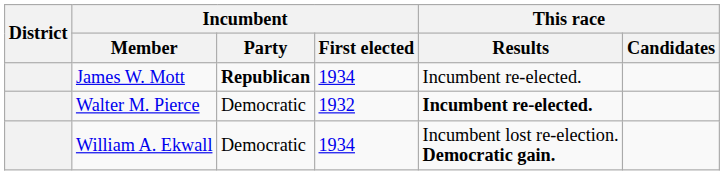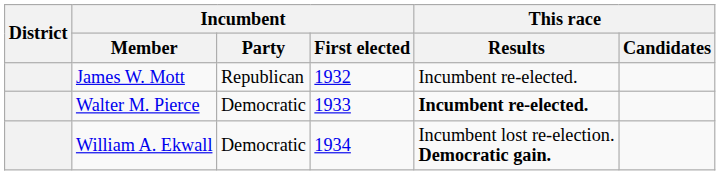James W. Mott | Incumbent / Party: bold -> normal
James W. Mott | Incumbent / First elected: 1934 -> 1932
Walter M. Pierce | Incumbent / First elected: 1932 -> 1933
